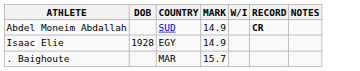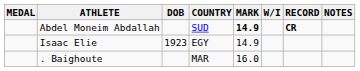+ column: MEDAL
Abdel Moneim Abdallah | MARK: normal -> bold
Isaac Elie | DOB: 1928 -> 1923
. Baighoute | MARK: 15.7 -> 16.0
